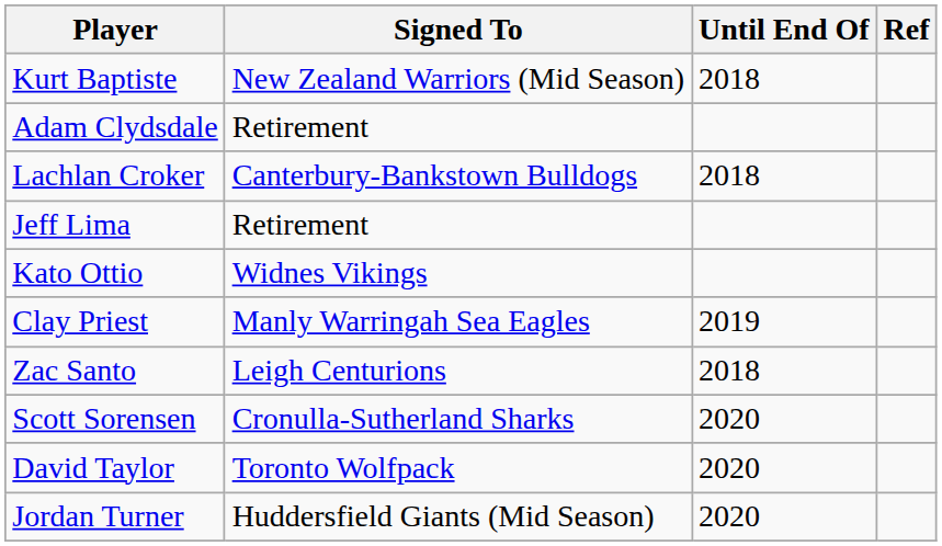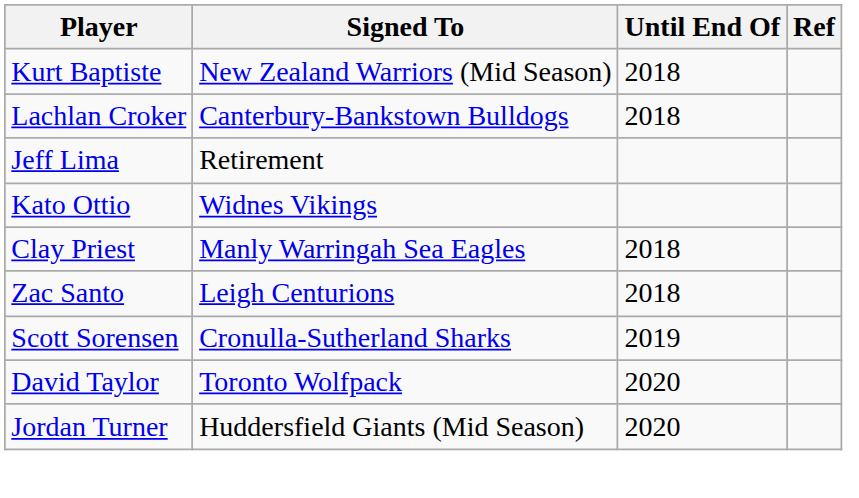- row: Adam Clydsdale | Retirement
Clay Priest | Until End Of: 2019 -> 2018
Scott Sorensen | Until End Of: 2020 -> 2019
